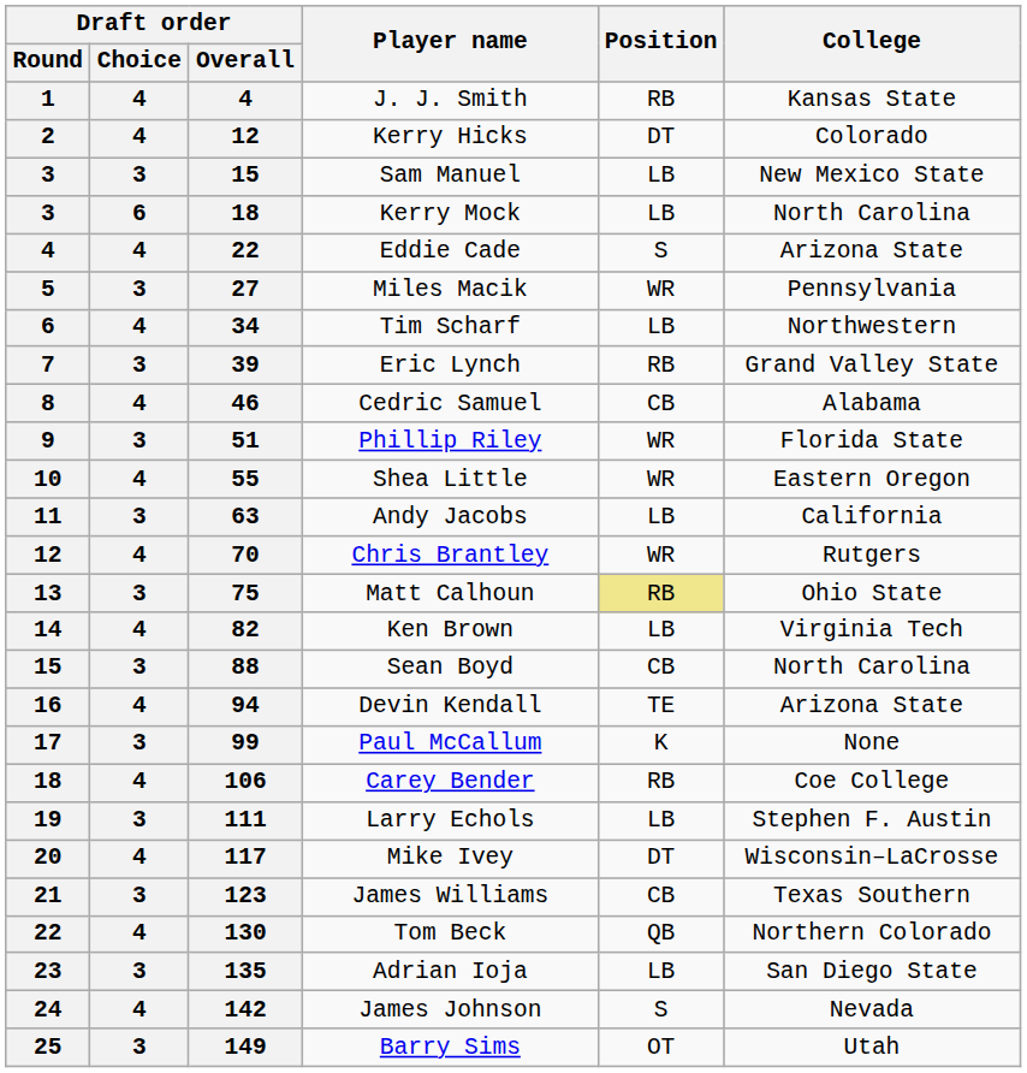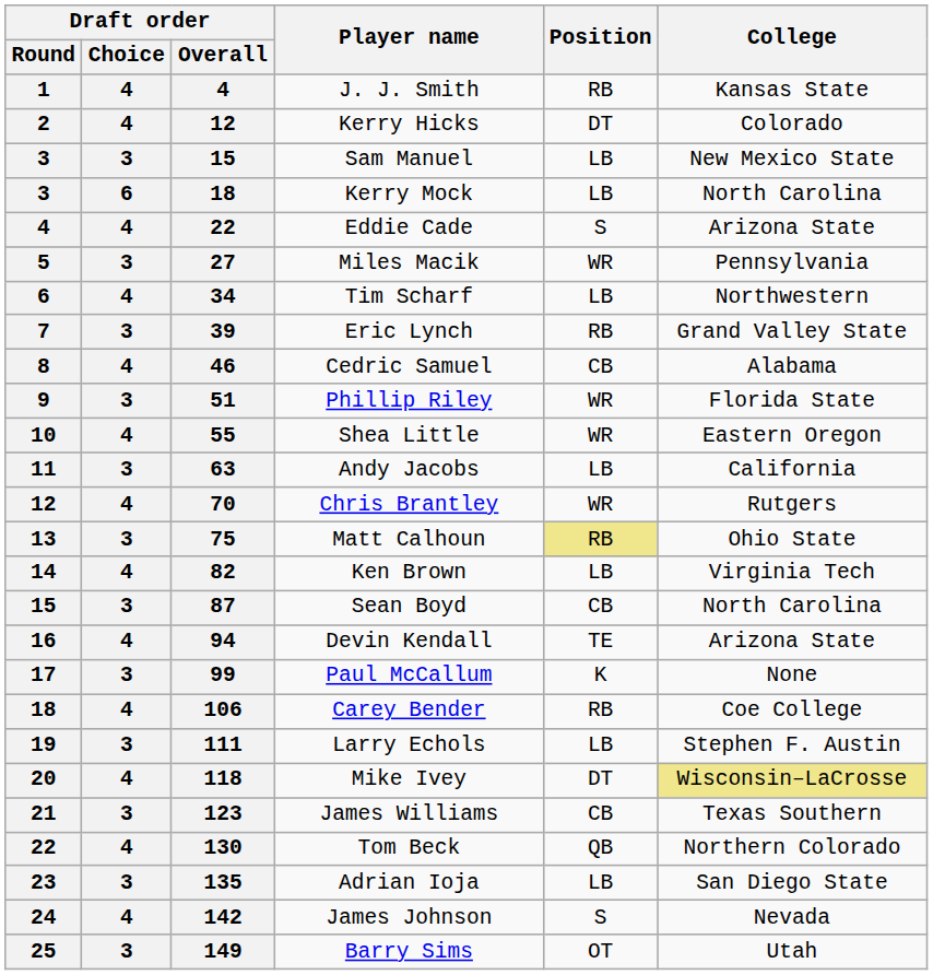Sean Boyd | Draft order / Overall: 88 -> 87
Mike Ivey | Draft order / Overall: 117 -> 118
Mike Ivey | College: no background -> khaki background
